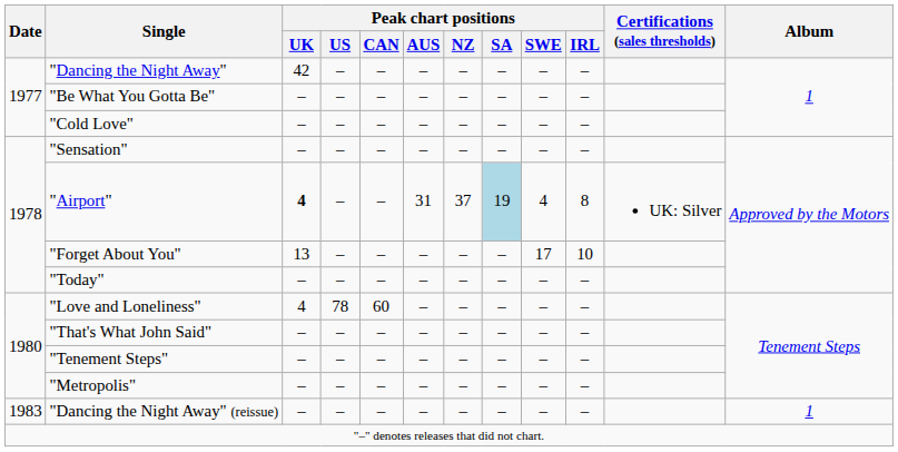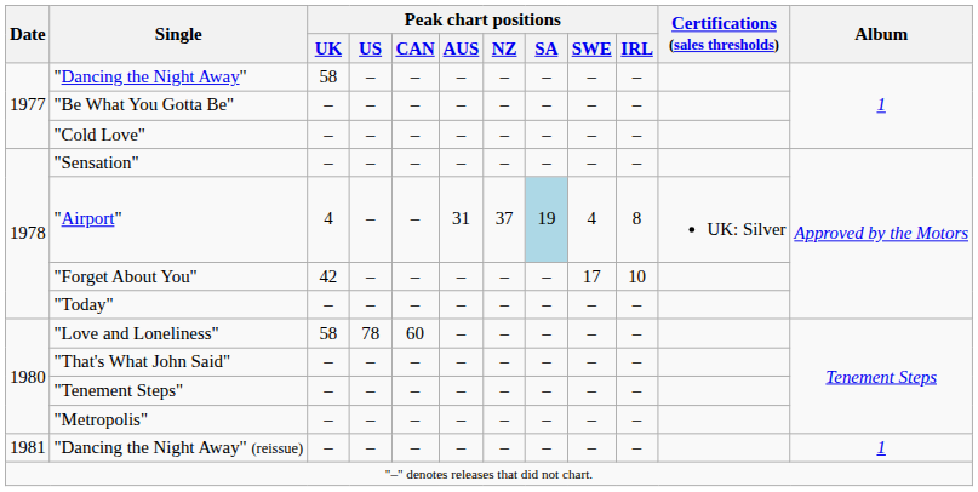"Dancing the Night Away" | Peak chart positions / UK: 42 -> 58
"Airport" | Peak chart positions / UK: bold -> normal
"Forget About You" | Peak chart positions / UK: 13 -> 42
"Love and Loneliness" | Peak chart positions / UK: 4 -> 58
"Dancing the Night Away" (reissue) | Date: 1983 -> 1981
